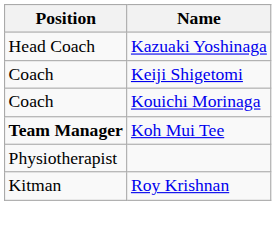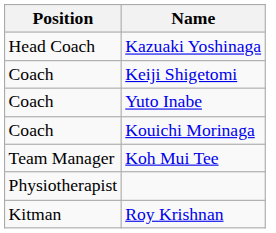+ row: Coach | Yuto Inabe
Koh Mui Tee | Position: bold -> normal
